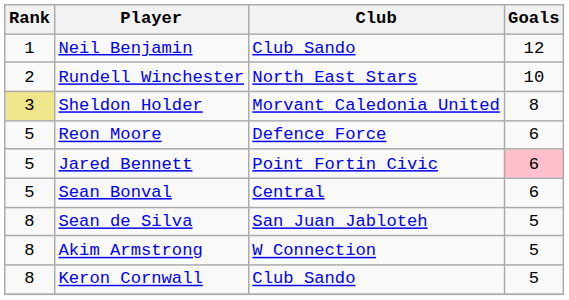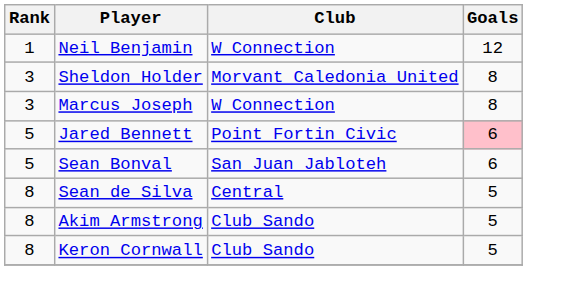Neil Benjamin | Club: Club Sando -> W Connection
- row: 2 | Rundell Winchester | North East Stars | 10
Sheldon Holder | Rank: khaki background -> no background
+ row: 3 | Marcus Joseph | W Connection | 8
- row: 5 | Reon Moore | Defence Force | 6
Sean Bonval | Club: Central -> San Juan Jabloteh
Sean de Silva | Club: San Juan Jabloteh -> Central
Akim Armstrong | Club: W Connection -> Club Sando
